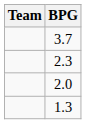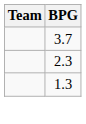- row: 2.0
